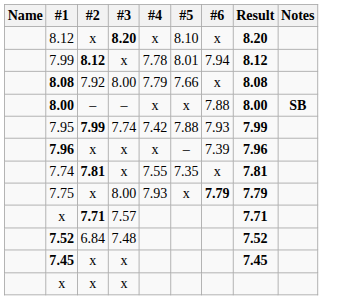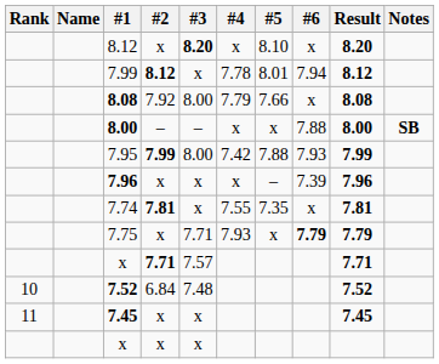+ column: Rank | 10 | 11
7.95 | #3: 7.74 -> 8.00
7.75 | #3: 8.00 -> 7.71
